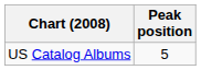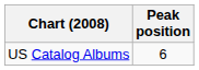US Catalog Albums | Peak position: 5 -> 6
